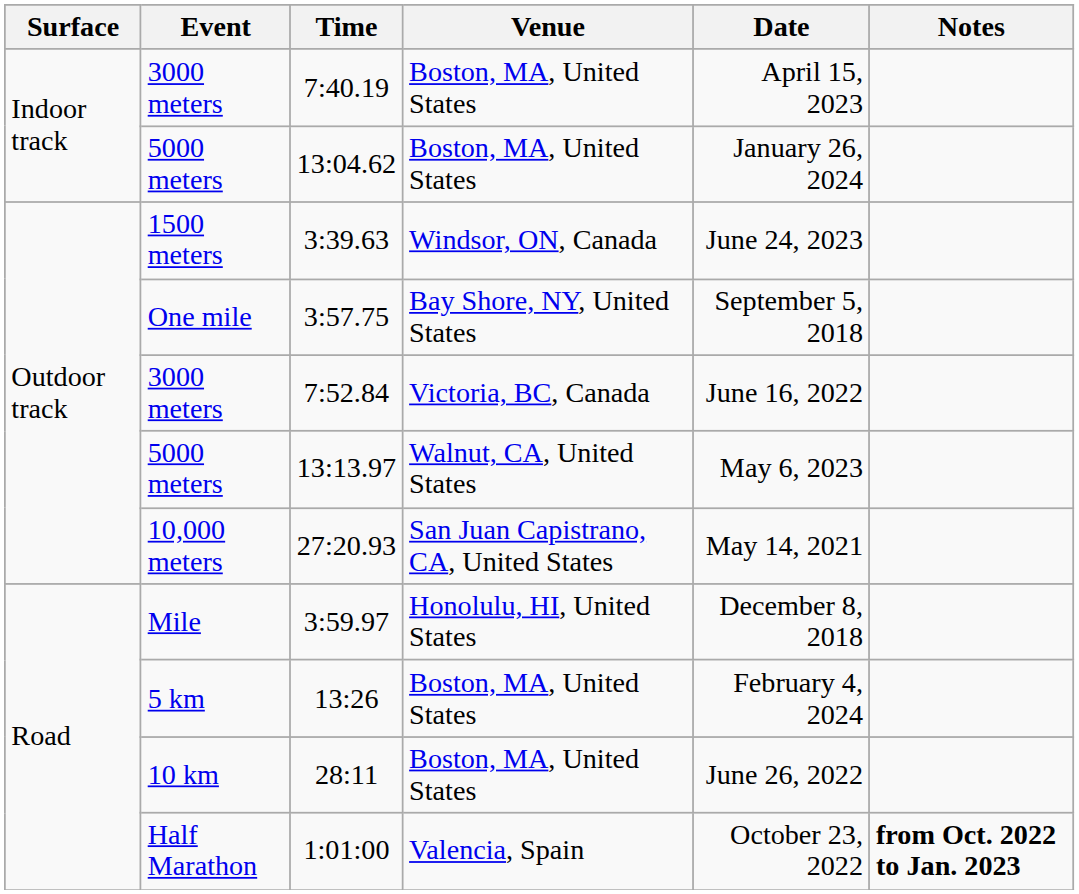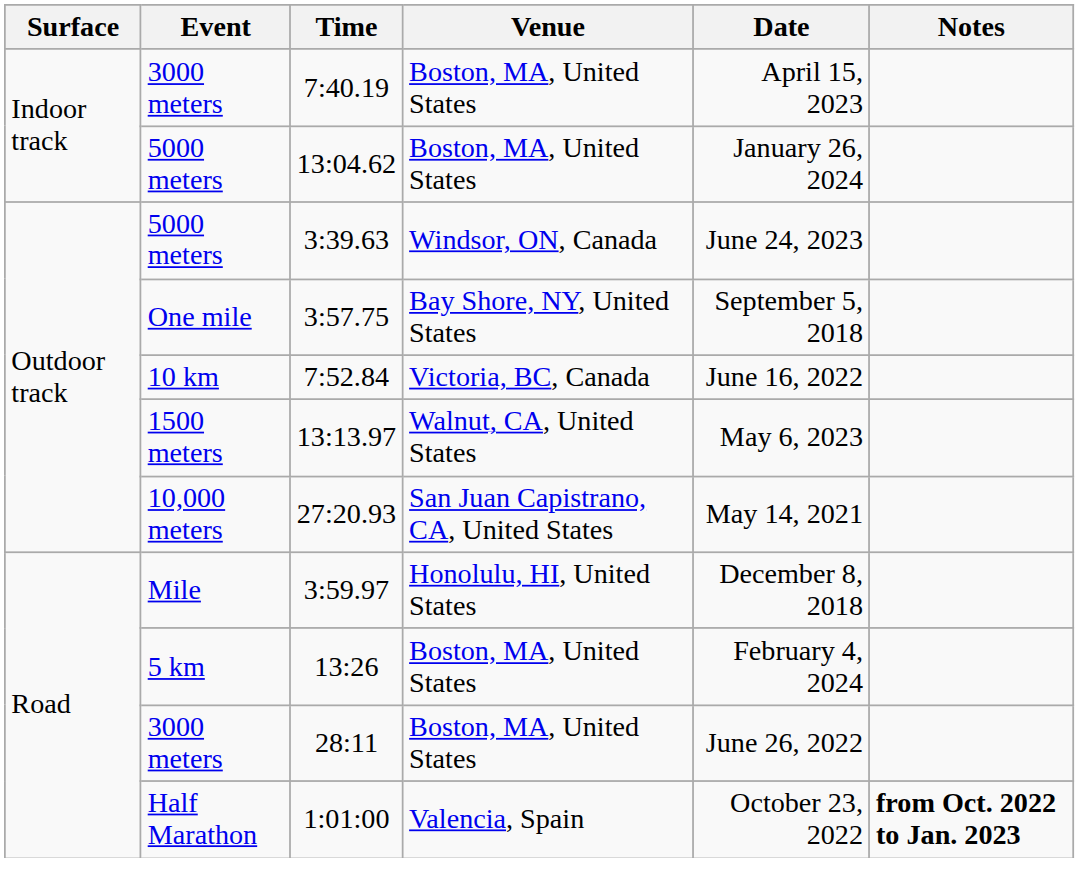3:39.63 | Event: 1500 meters -> 5000 meters
7:52.84 | Event: 3000 meters -> 10 km
13:13.97 | Event: 5000 meters -> 1500 meters
28:11 | Event: 10 km -> 3000 meters
